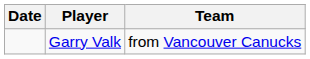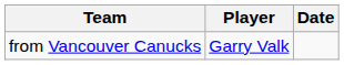columns swapped: Date <-> Team
